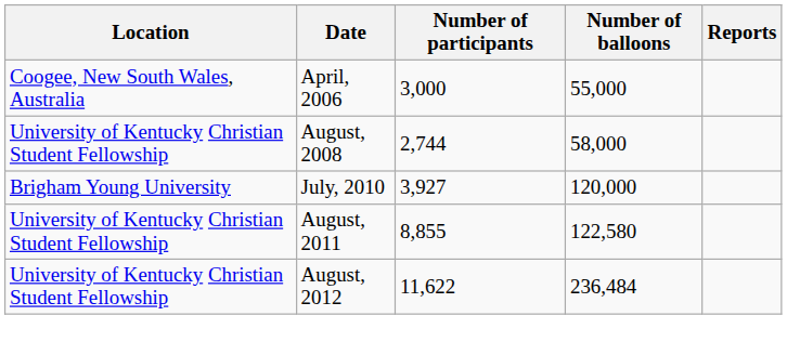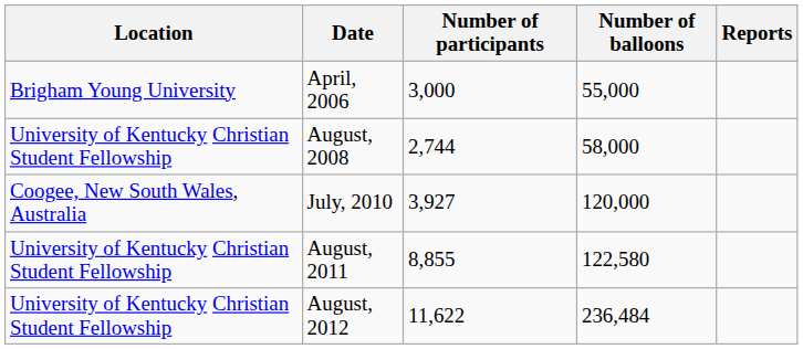April, 2006 | Location: Coogee, New South Wales, Australia -> Brigham Young University
July, 2010 | Location: Brigham Young University -> Coogee, New South Wales, Australia
